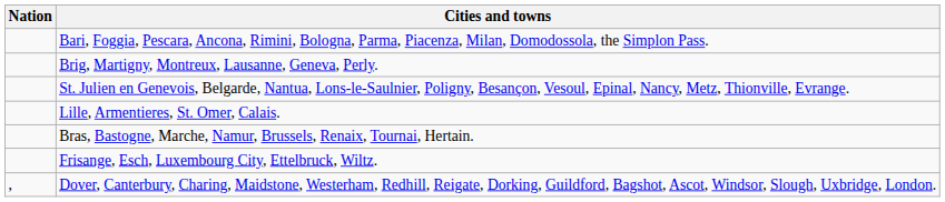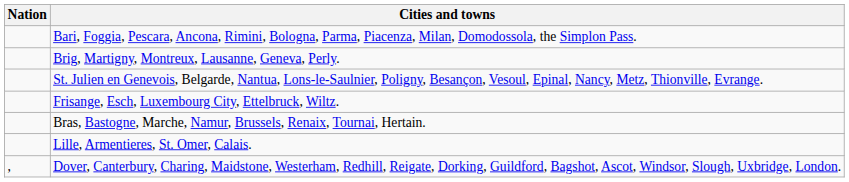rows swapped: Frisange, Esch, Luxembourg City, Ettelbruck, Wiltz. <-> Lille, Armentieres, St. Omer, Calais.
